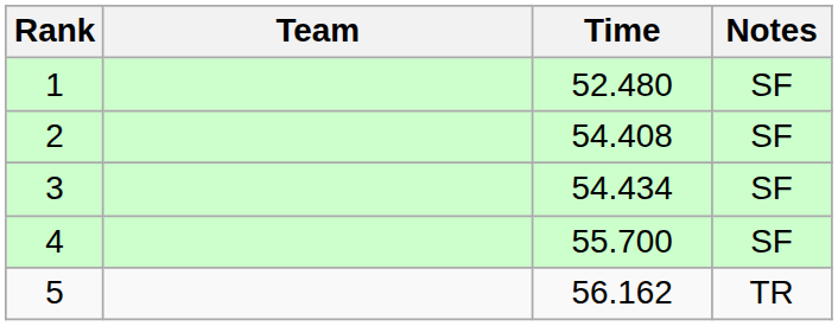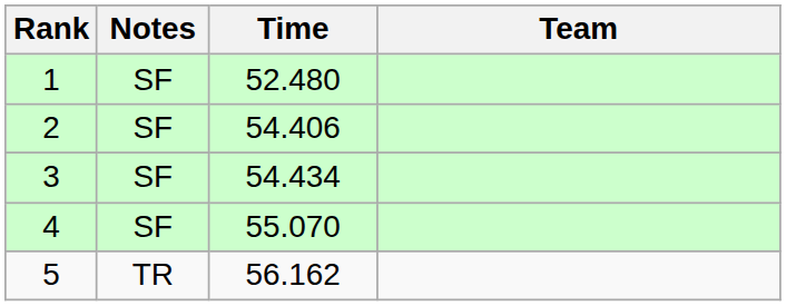columns swapped: Team <-> Notes
2 | Time: 54.408 -> 54.406
4 | Time: 55.700 -> 55.070
